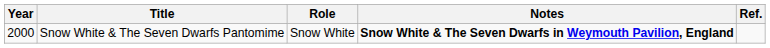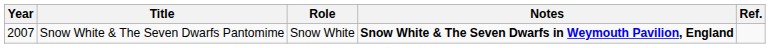Snow White & The Seven Dwarfs Pantomime | Year: 2000 -> 2007
